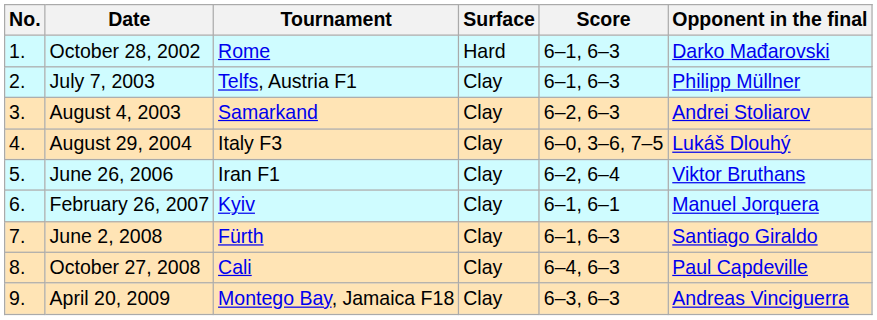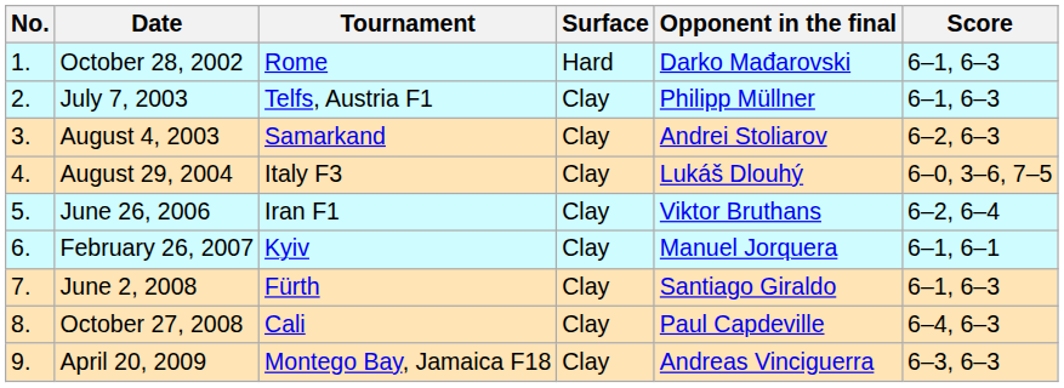columns swapped: Opponent in the final <-> Score
